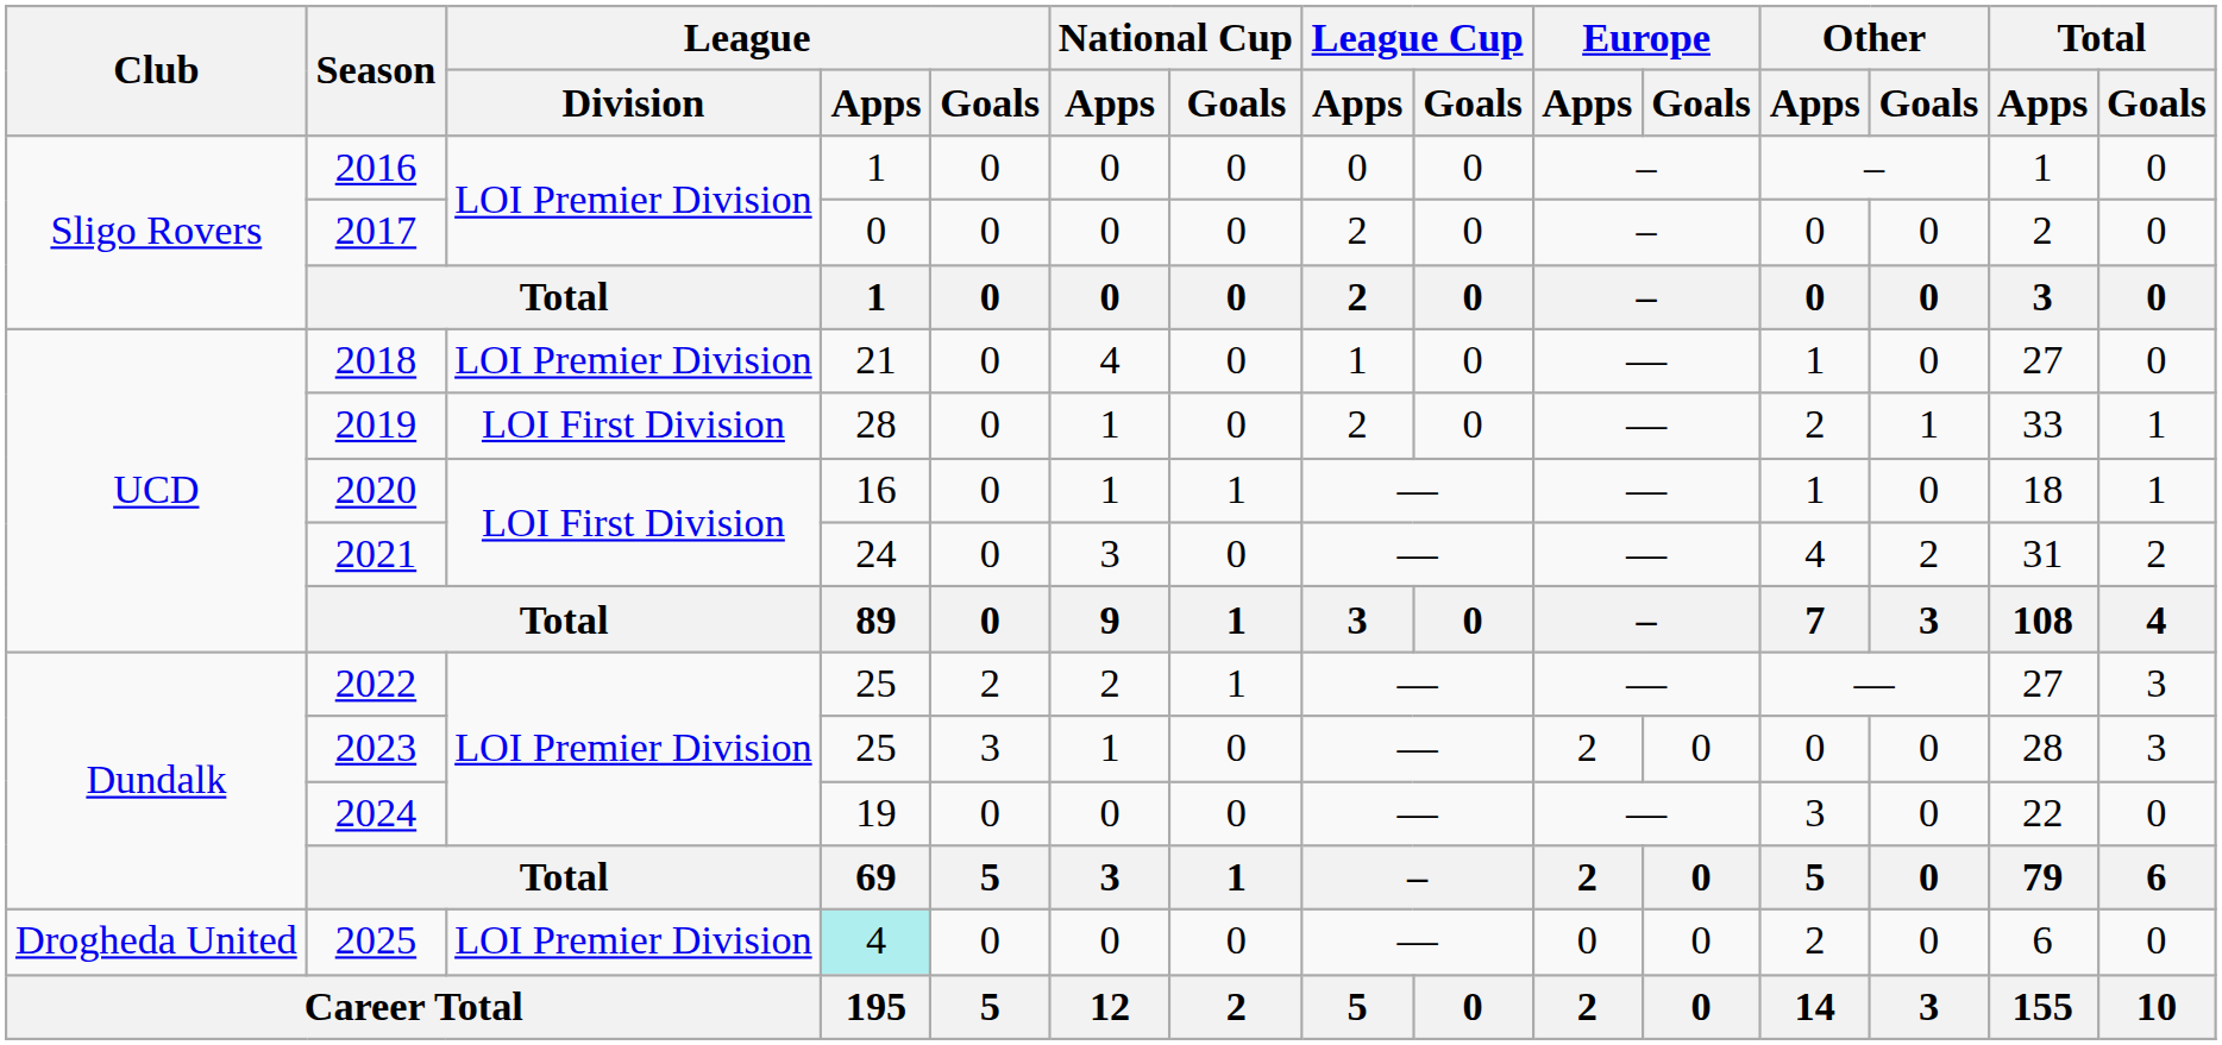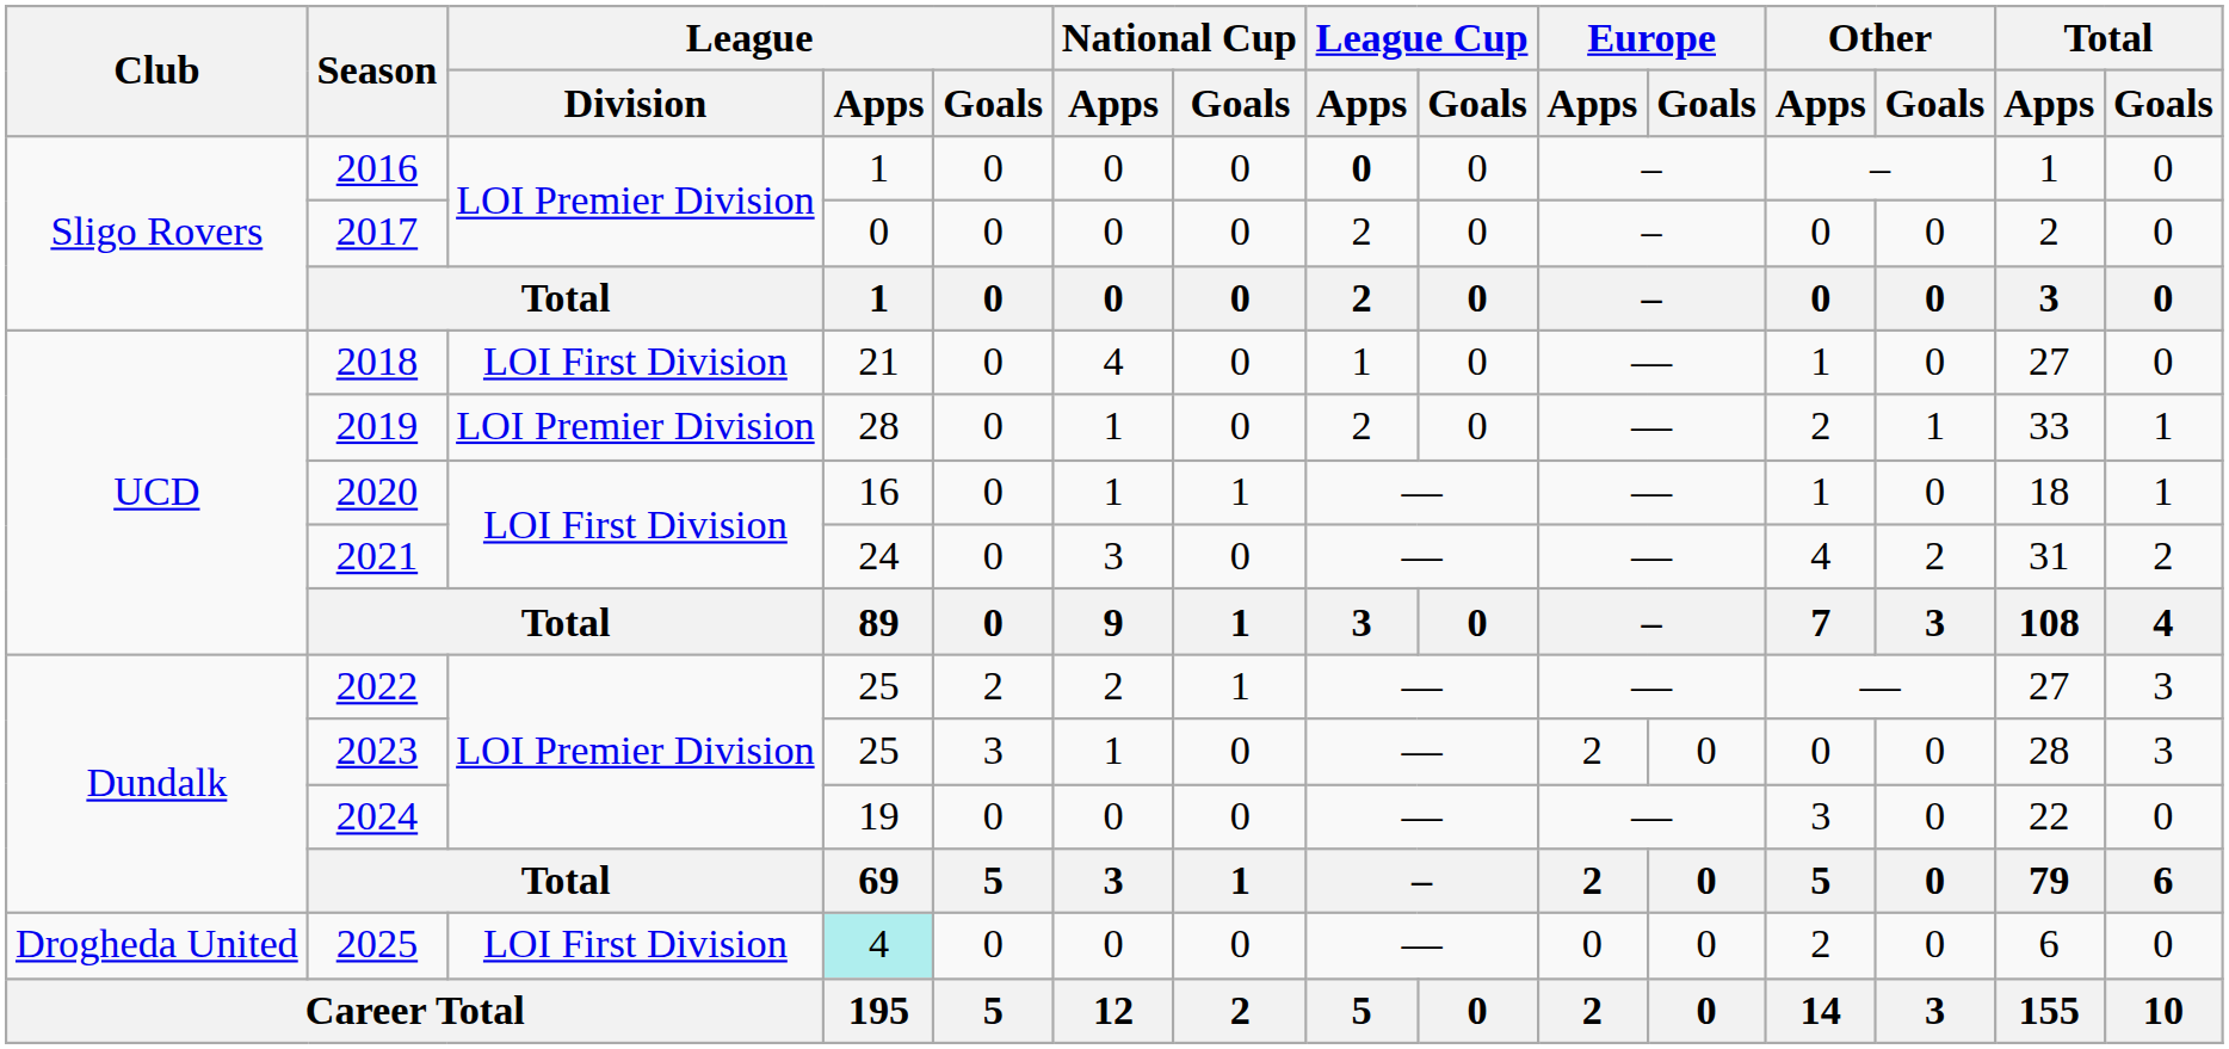2016 | League Cup / Apps: normal -> bold
2018 | League / Division: LOI Premier Division -> LOI First Division
2019 | League / Division: LOI First Division -> LOI Premier Division
2025 | League / Division: LOI Premier Division -> LOI First Division
